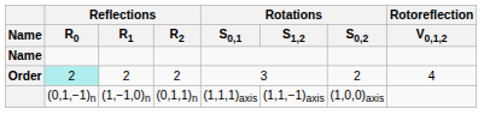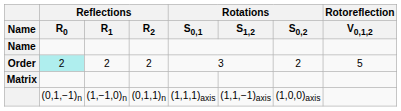Order | Rotoreflection / V0,1,2: 4 -> 5
+ row: Matrix
